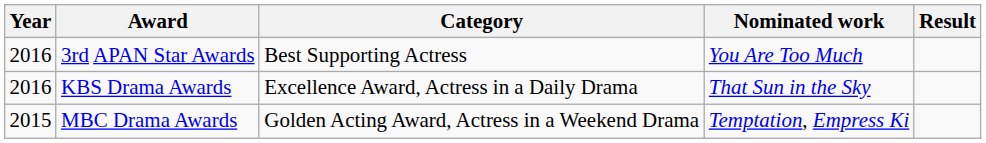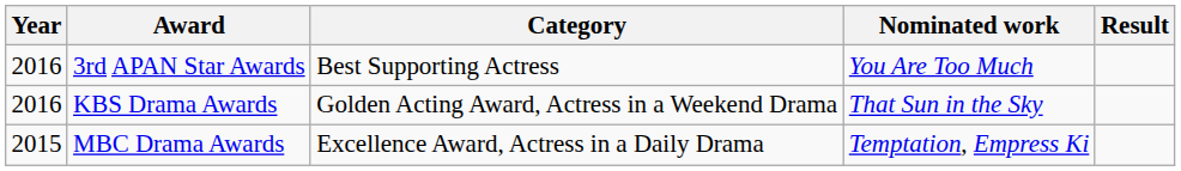KBS Drama Awards | Category: Excellence Award, Actress in a Daily Drama -> Golden Acting Award, Actress in a Weekend Drama
MBC Drama Awards | Category: Golden Acting Award, Actress in a Weekend Drama -> Excellence Award, Actress in a Daily Drama
